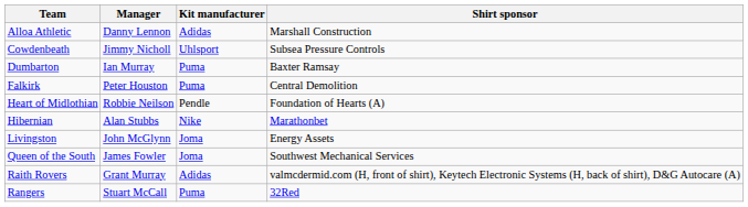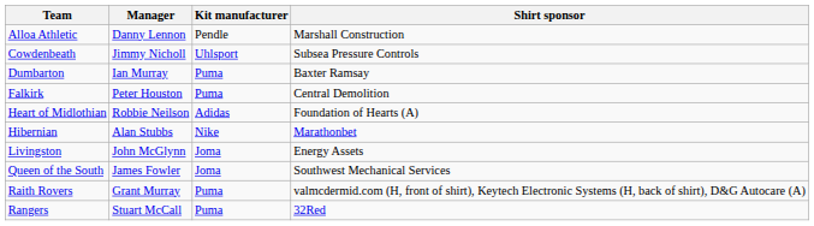Alloa Athletic | Kit manufacturer: Adidas -> Pendle
Heart of Midlothian | Kit manufacturer: Pendle -> Adidas
Raith Rovers | Kit manufacturer: Adidas -> Puma
